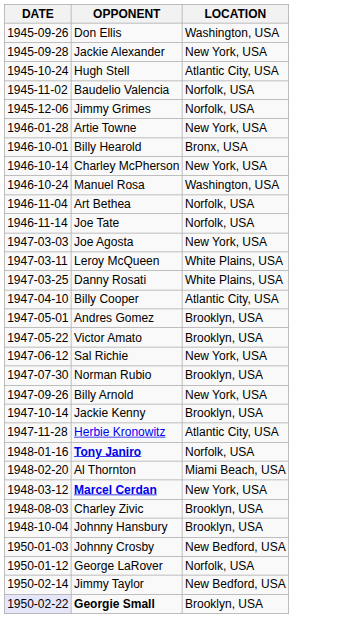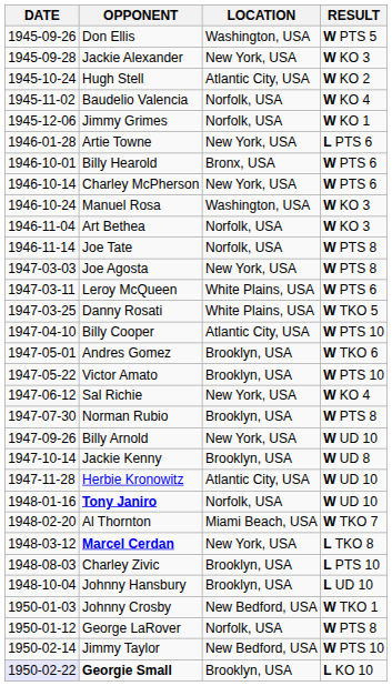+ column: RESULT | W PTS 5 | W KO 3 | W KO 2 | W KO 4 | W KO 1 | L PTS 6 | W PTS 6 | W PTS 6 | W KO 3 | W KO 3 | W PTS 8 | W PTS 8 | W PTS 6 | W TKO 5 | W PTS 10 | W TKO 6 | W PTS 10 | W KO 4 | W PTS 8 | W UD 10 | W UD 8 | W UD 10 | W UD 10 | W TKO 7 | L TKO 8 | L PTS 10 | L UD 10 | W TKO 1 | W PTS 8 | W PTS 10 | L KO 10
